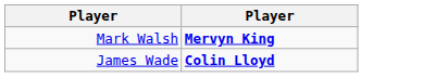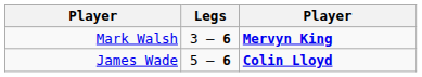+ column: Legs | 3 – 6 | 5 – 6
